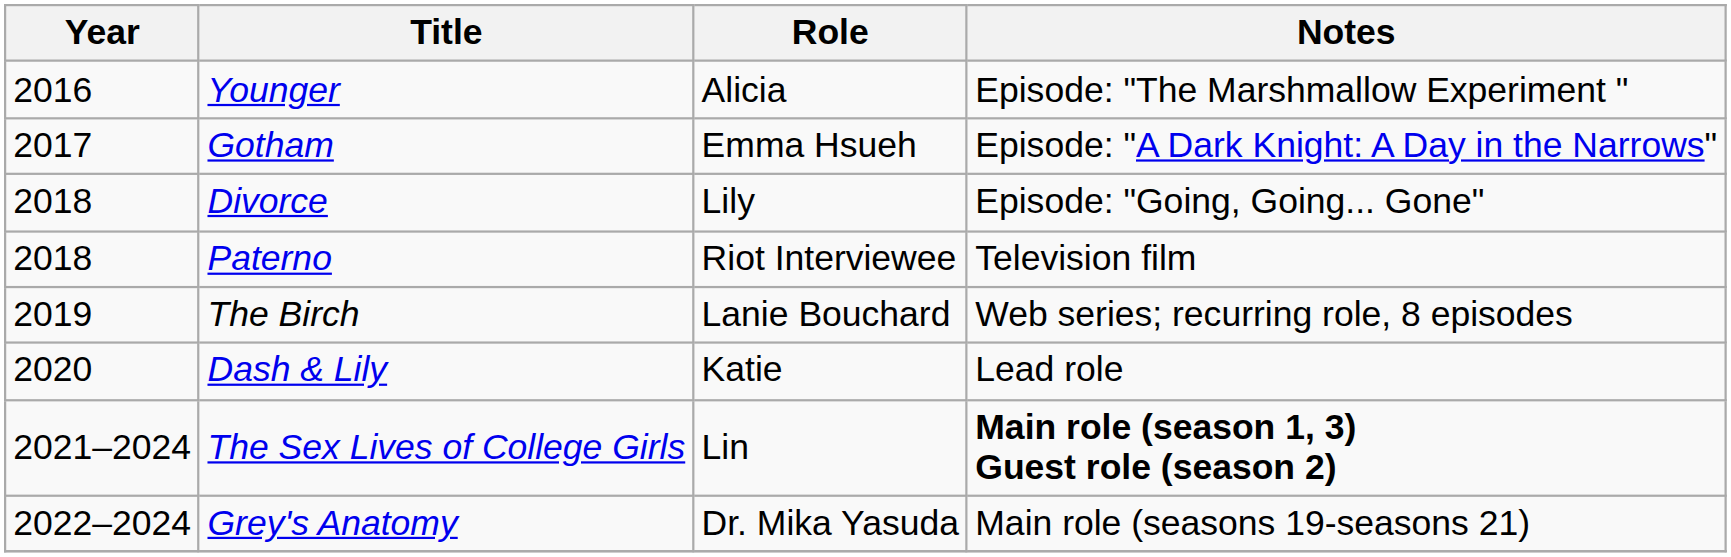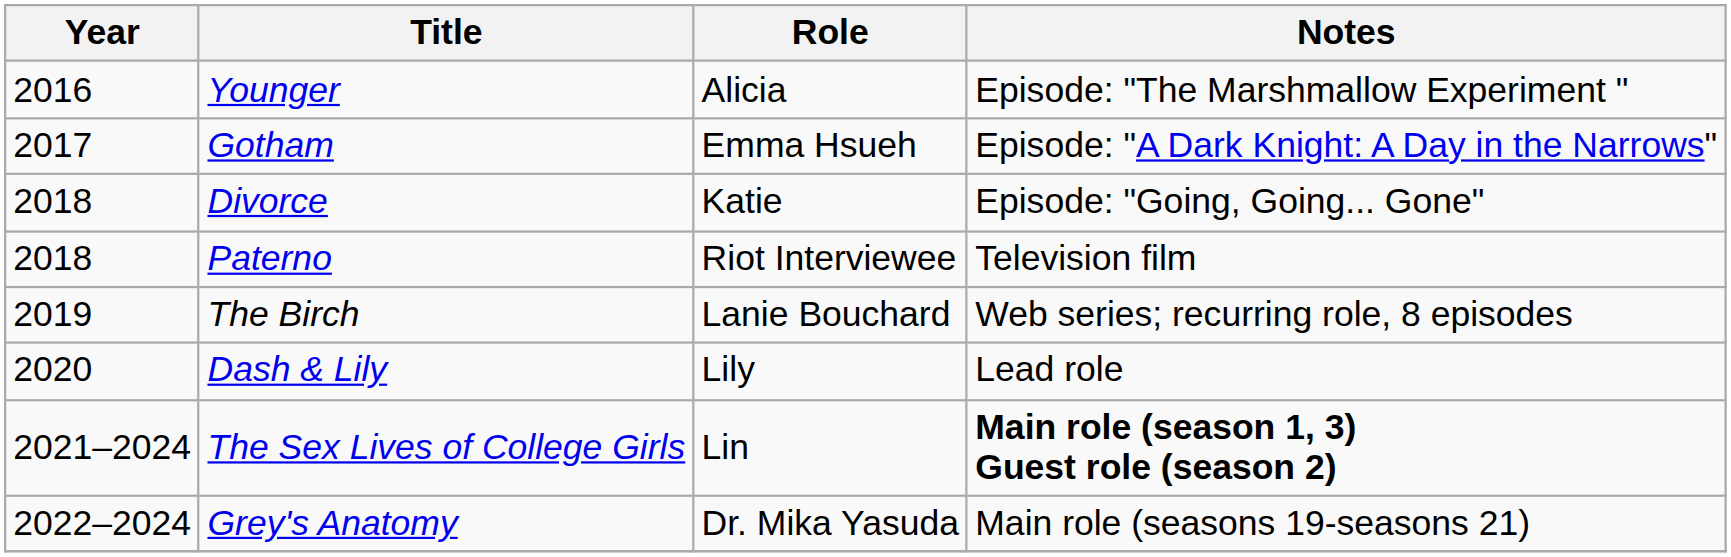Divorce | Role: Lily -> Katie
Dash & Lily | Role: Katie -> Lily
